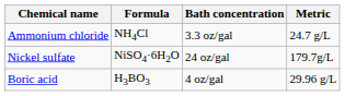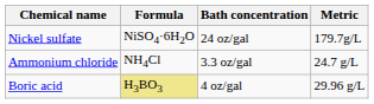rows swapped: Nickel sulfate <-> Ammonium chloride
Boric acid | Formula: no background -> khaki background
